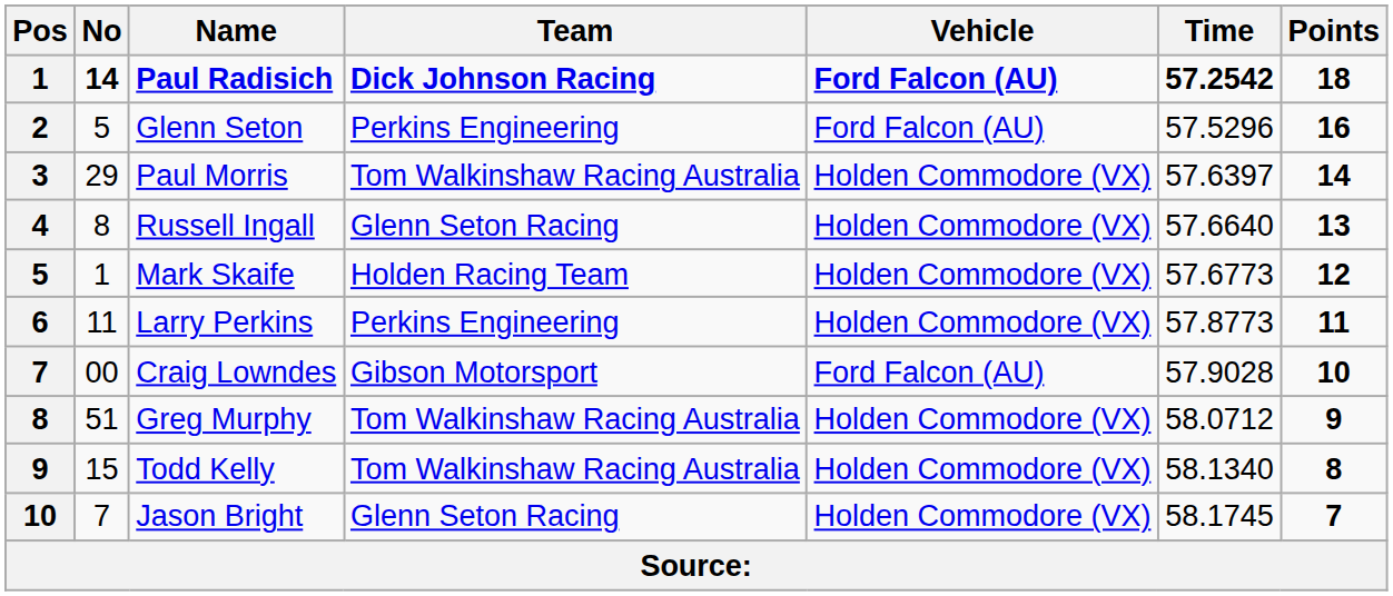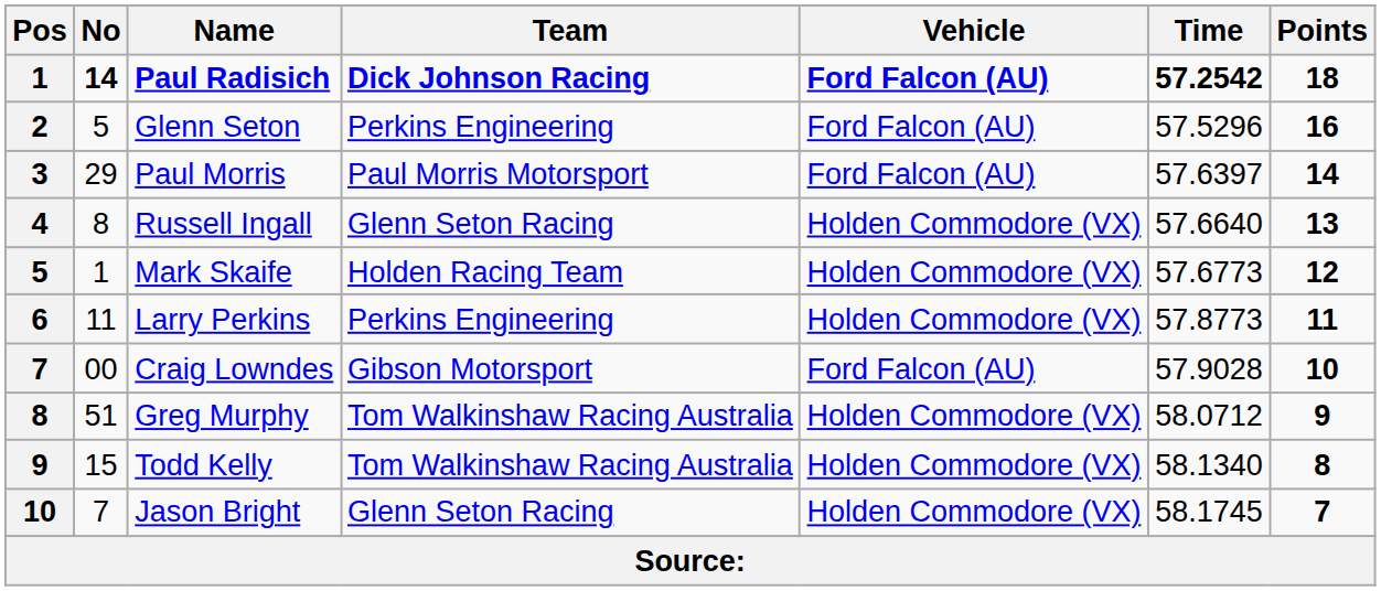Paul Morris | Team: Tom Walkinshaw Racing Australia -> Paul Morris Motorsport
Paul Morris | Vehicle: Holden Commodore (VX) -> Ford Falcon (AU)
